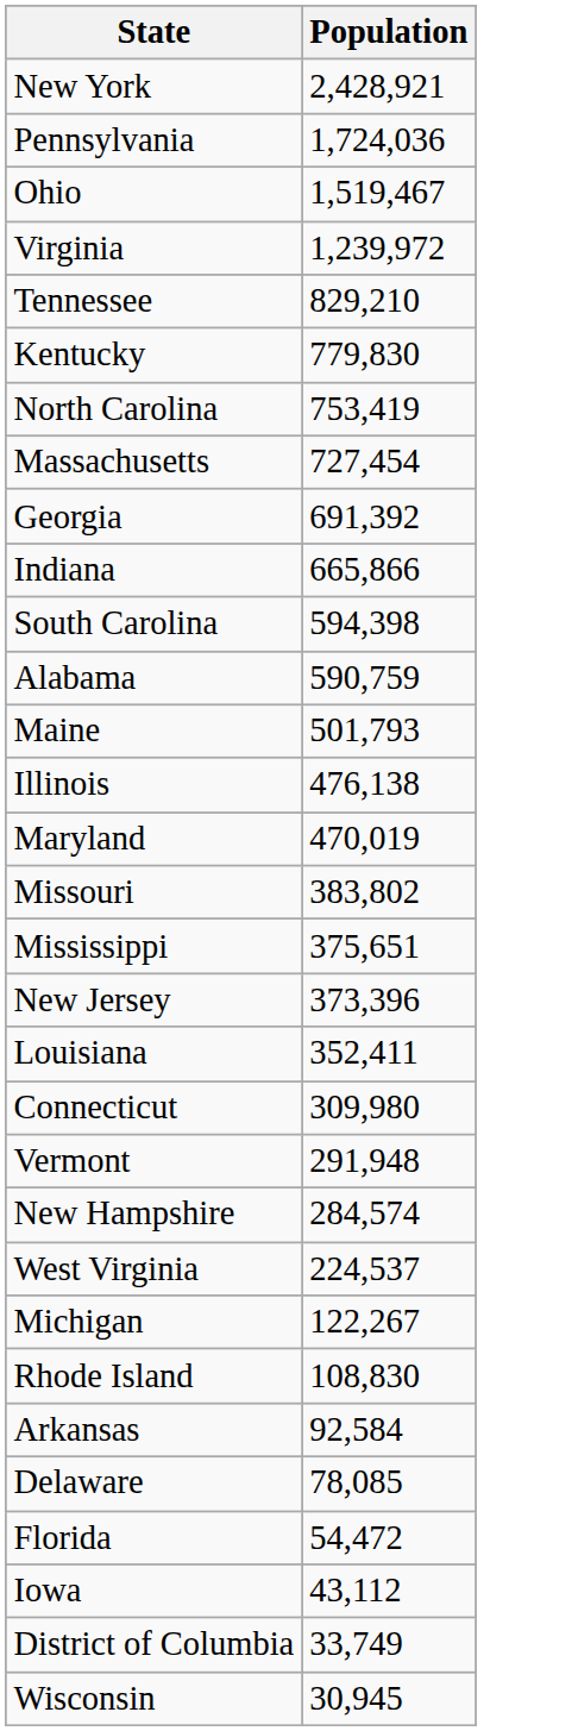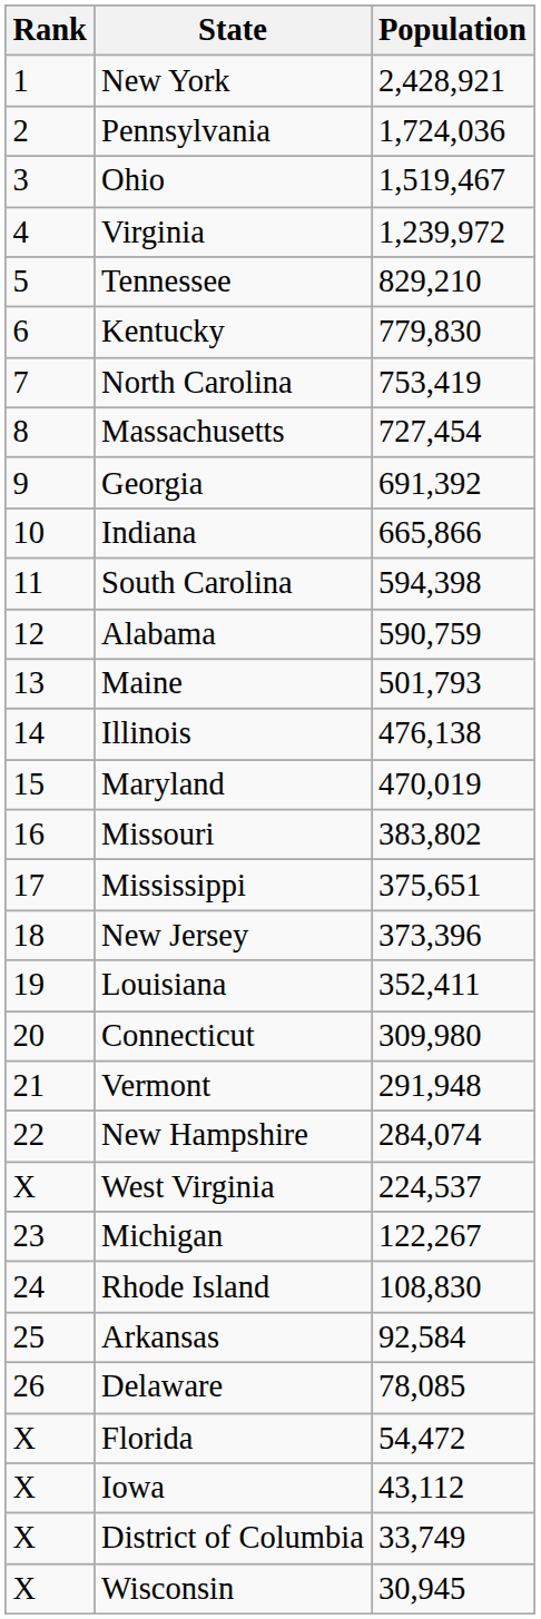+ column: Rank | 1 | 2 | 3 | 4 | 5 | 6 | 7 | 8 | 9 | 10 | 11 | 12 | 13 | 14 | 15 | 16 | 17 | 18 | 19 | 20 | 21 | 22 | X | 23 | 24 | 25 | 26 | X | X | X | X
New Hampshire | Population: 284,574 -> 284,074
